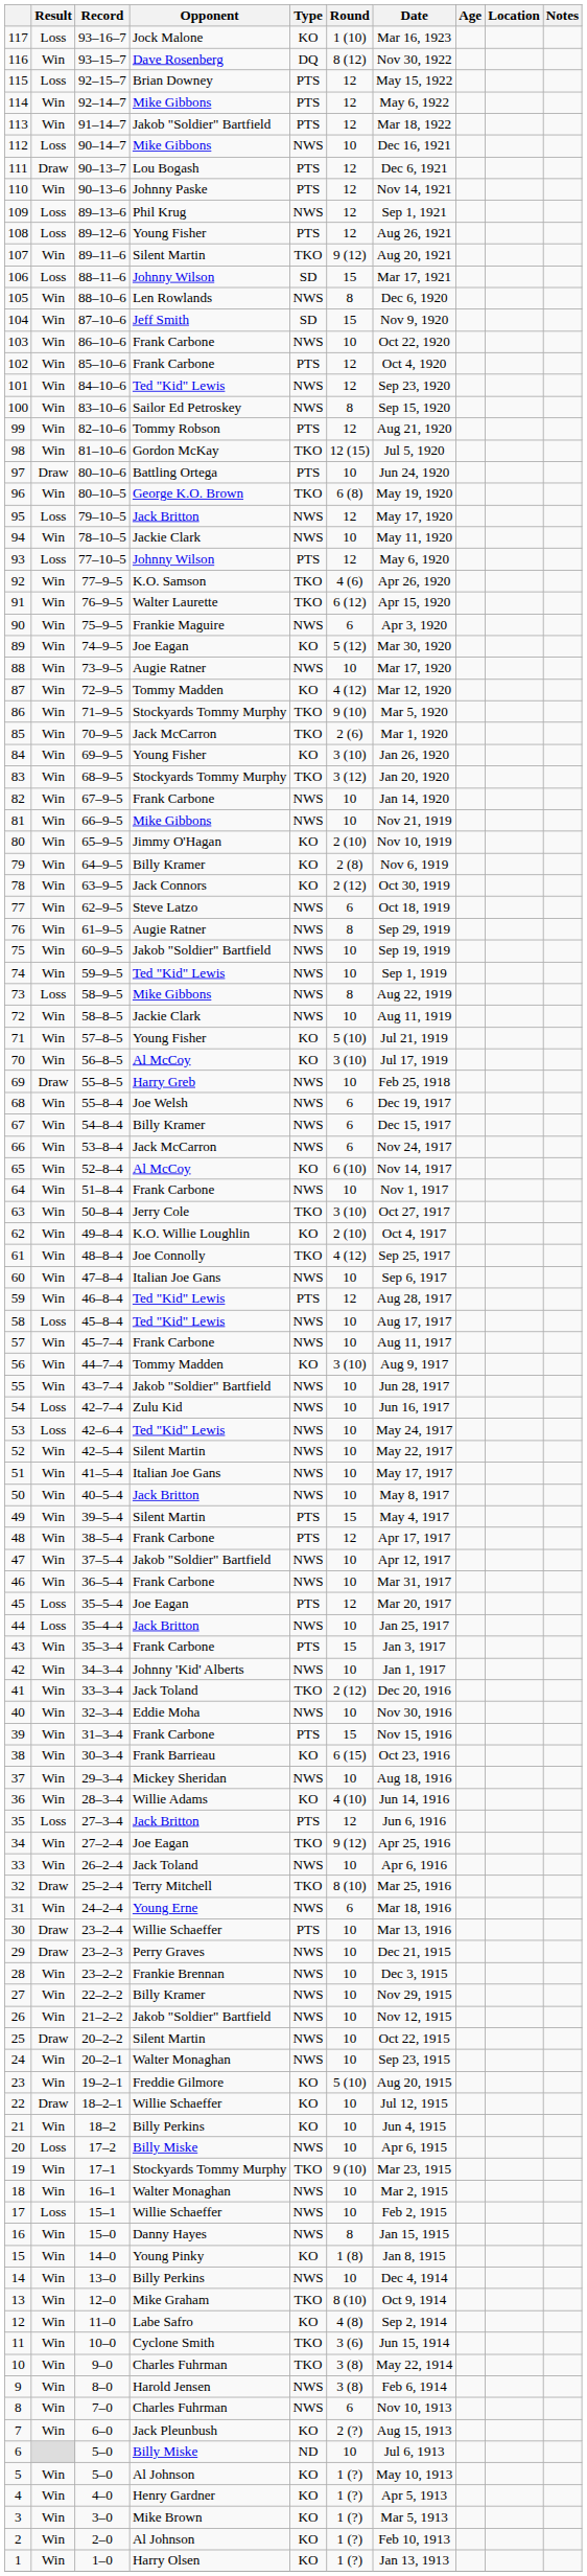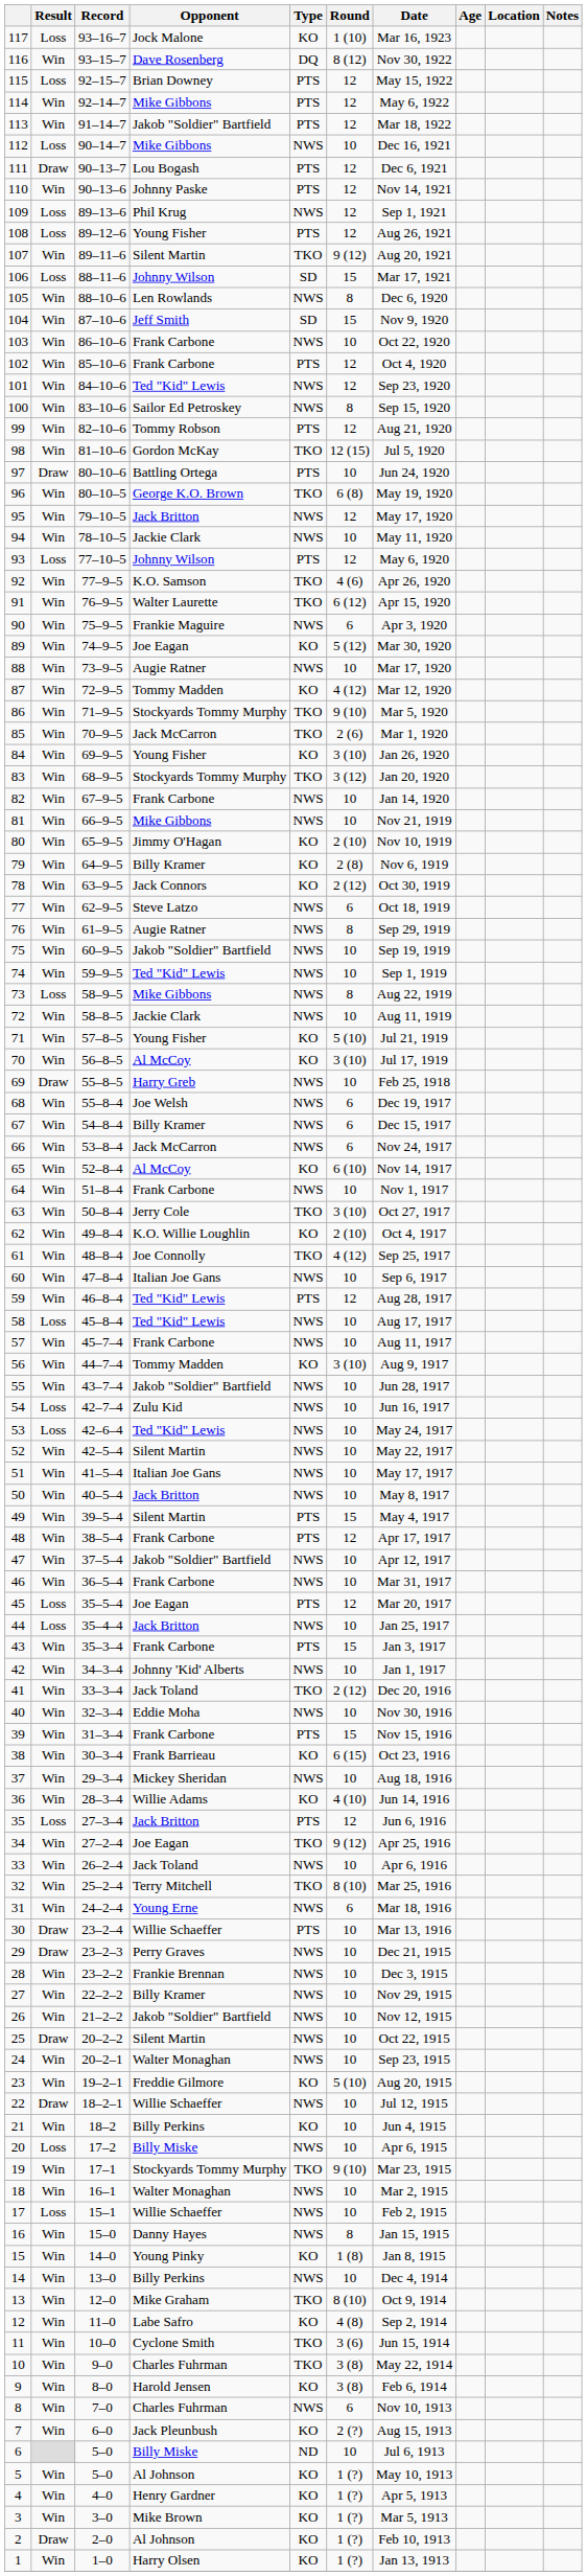95 | Result: Loss -> Win
32 | Result: Draw -> Win
22 | Type: KO -> NWS
9 | Type: NWS -> KO
2 | Result: Win -> Draw
